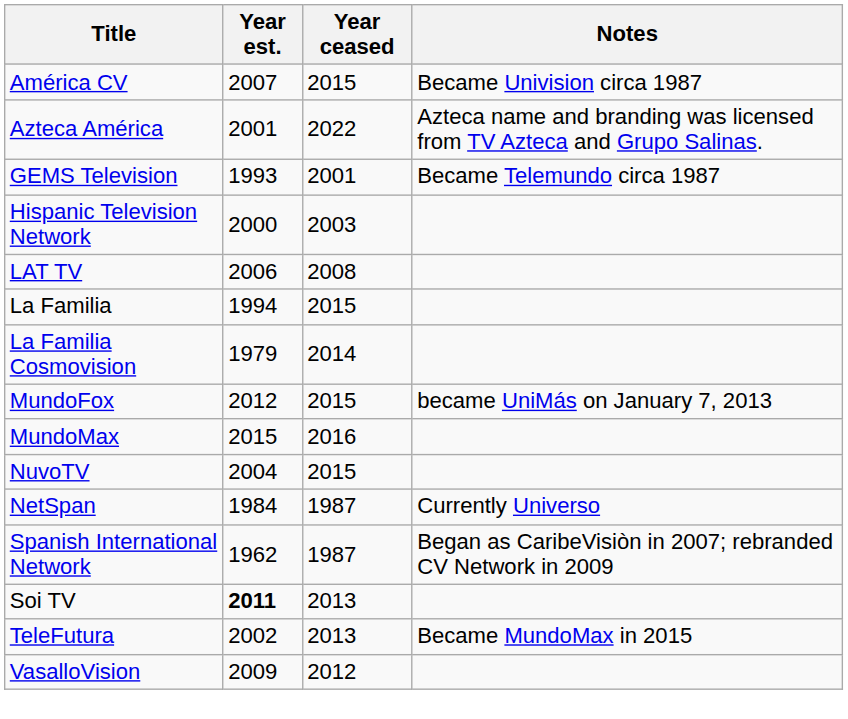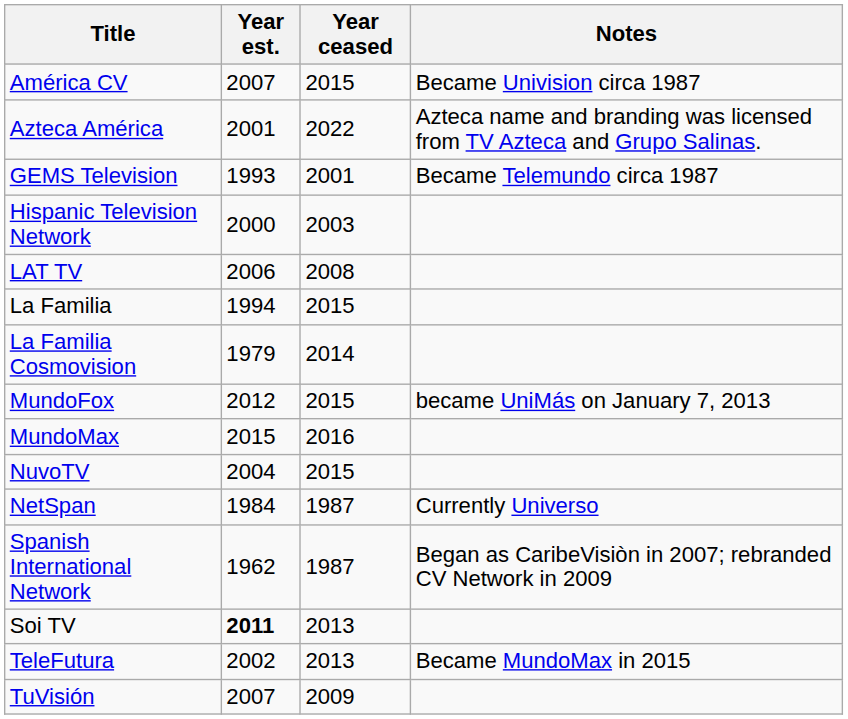+ row: TuVisión | 2007 | 2009
- row: VasalloVision | 2009 | 2012
